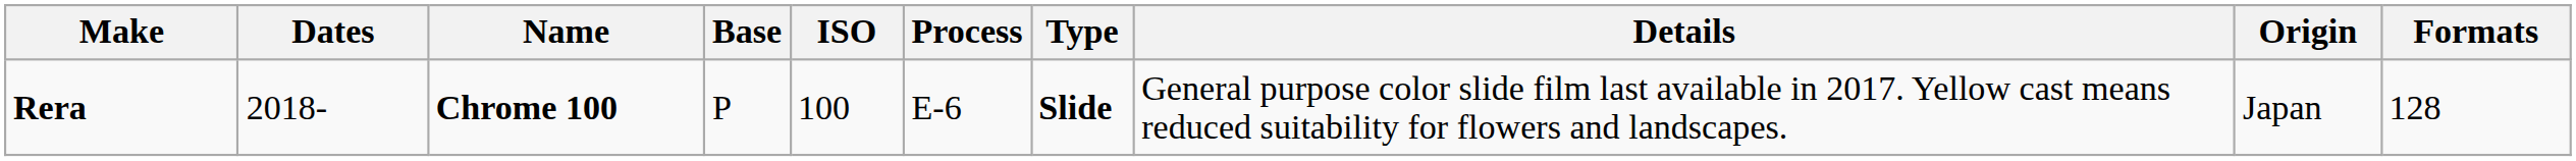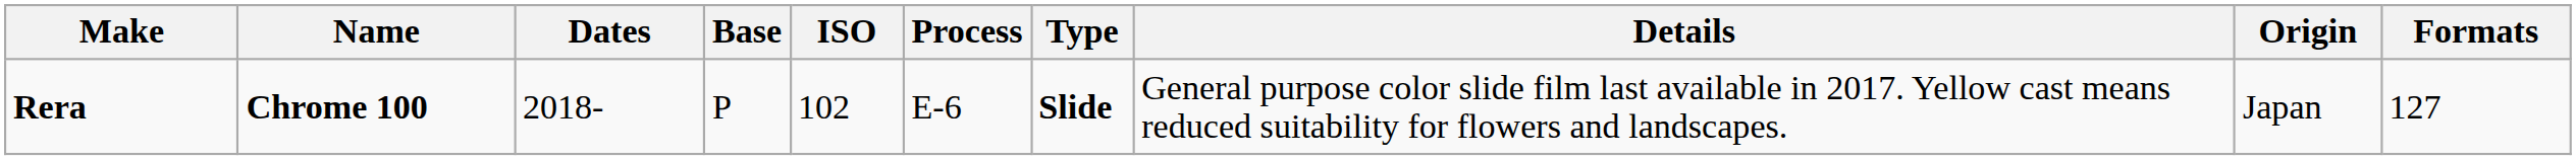columns swapped: Name <-> Dates
Rera | ISO: 100 -> 102
Rera | Formats: 128 -> 127
